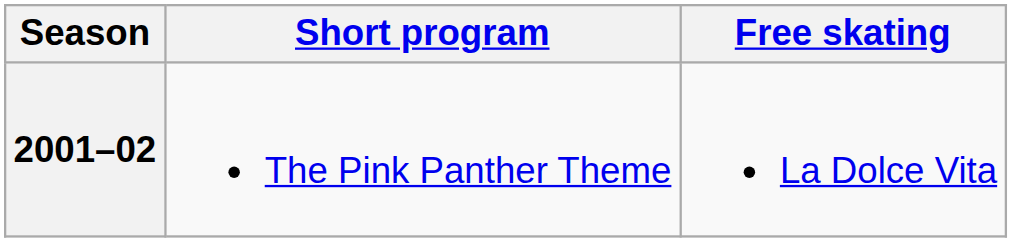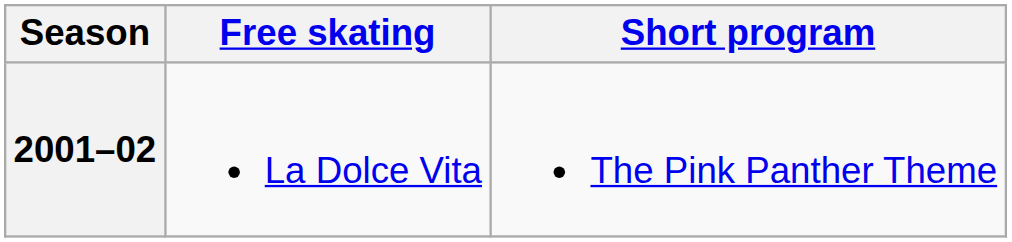columns swapped: Short program <-> Free skating
